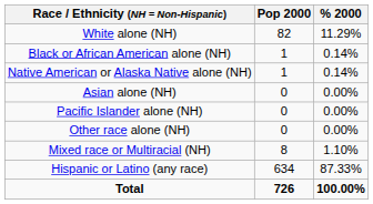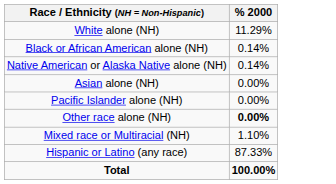- column: Pop 2000 | 82 | 1 | 1 | 0 | 0 | 0 | 8 | 634 | 726
Other race alone (NH) | % 2000: normal -> bold
